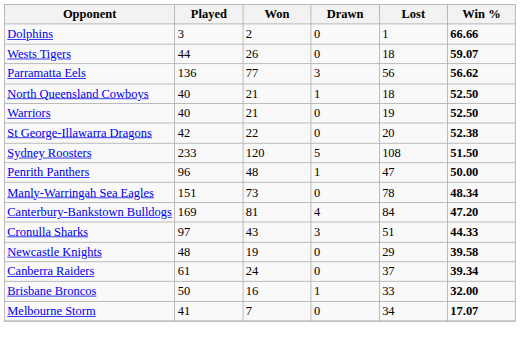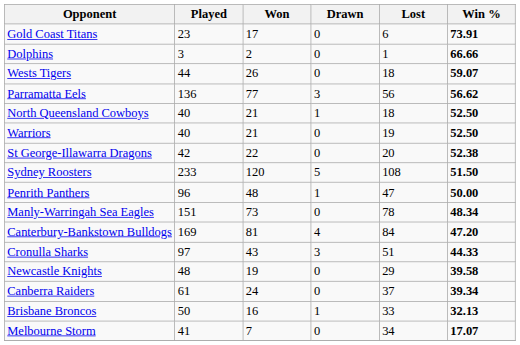+ row: Gold Coast Titans | 23 | 17 | 0 | 6 | 73.91
Brisbane Broncos | Win %: 32.00 -> 32.13
